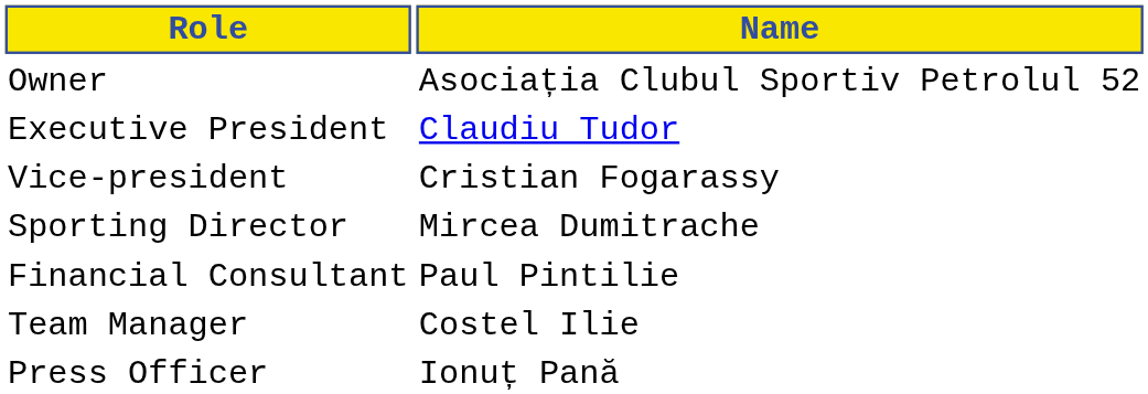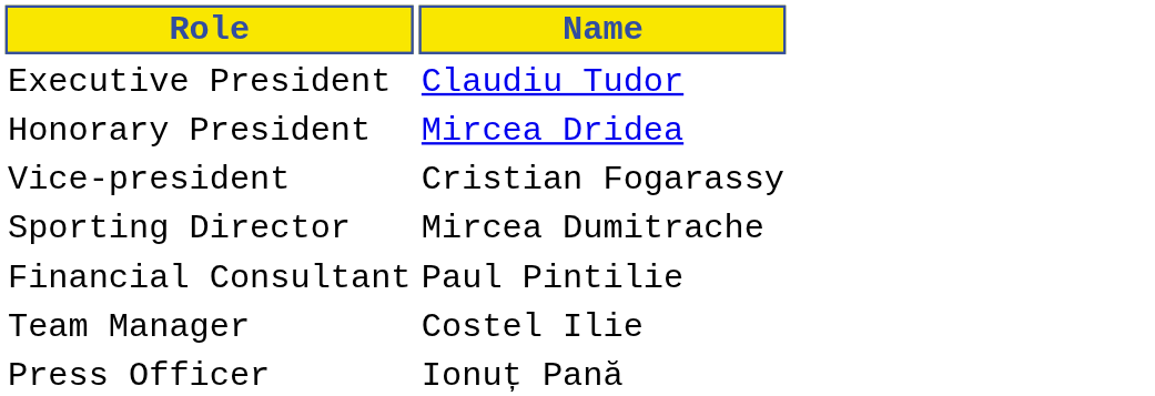- row: Owner | Asociația Clubul Sportiv Petrolul 52
+ row: Honorary President | Mircea Dridea
